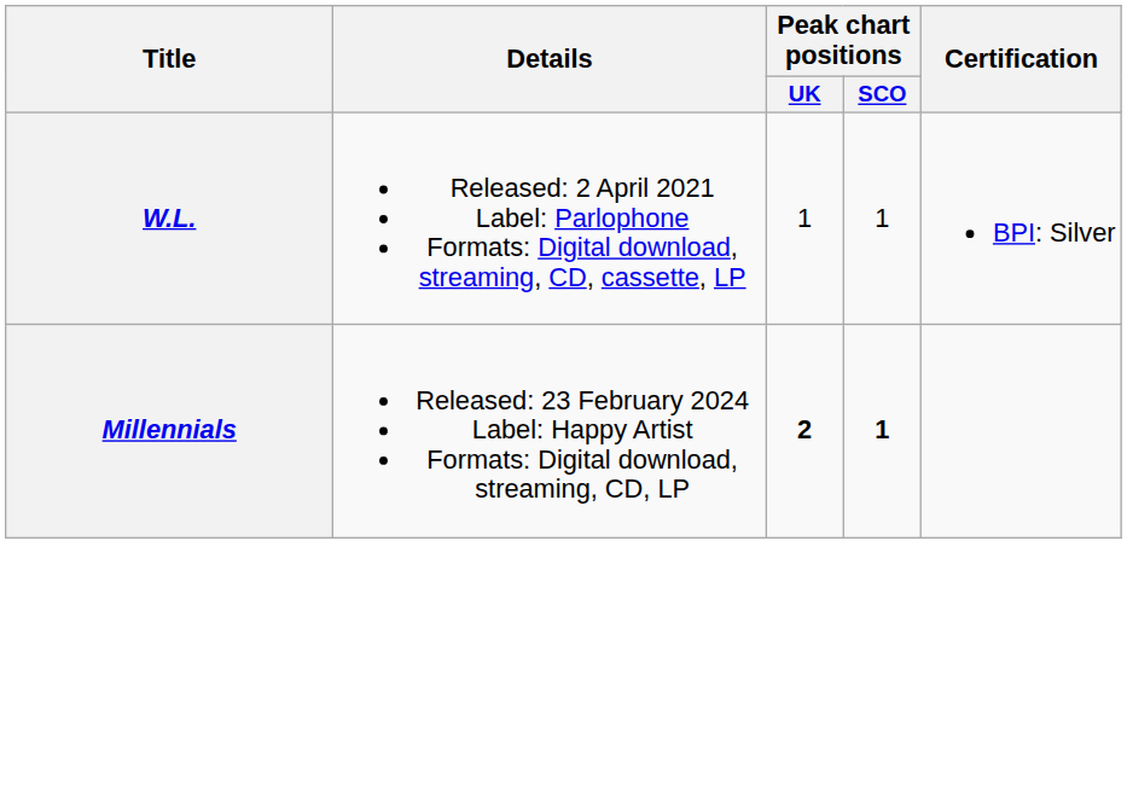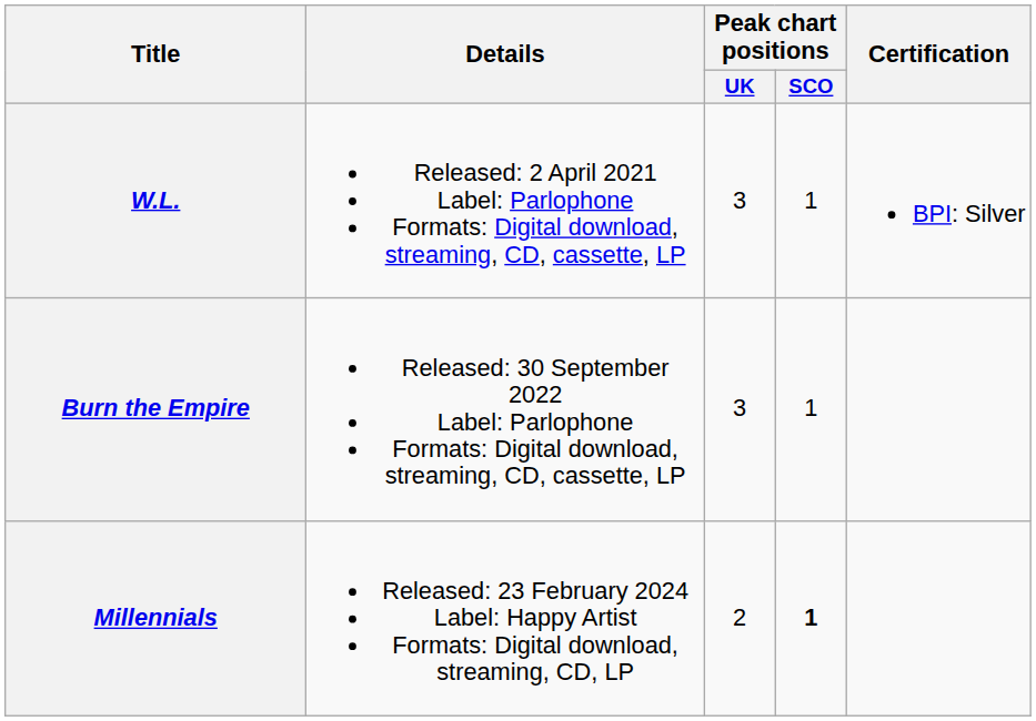W.L. | Peak chart positions / UK: 1 -> 3
+ row: Burn the Empire | Released: 30 September 2022 Label: Parlophone Formats: Digital download, streaming, CD, cassette, LP | 3 | 1
Millennials | Peak chart positions / UK: bold -> normal
